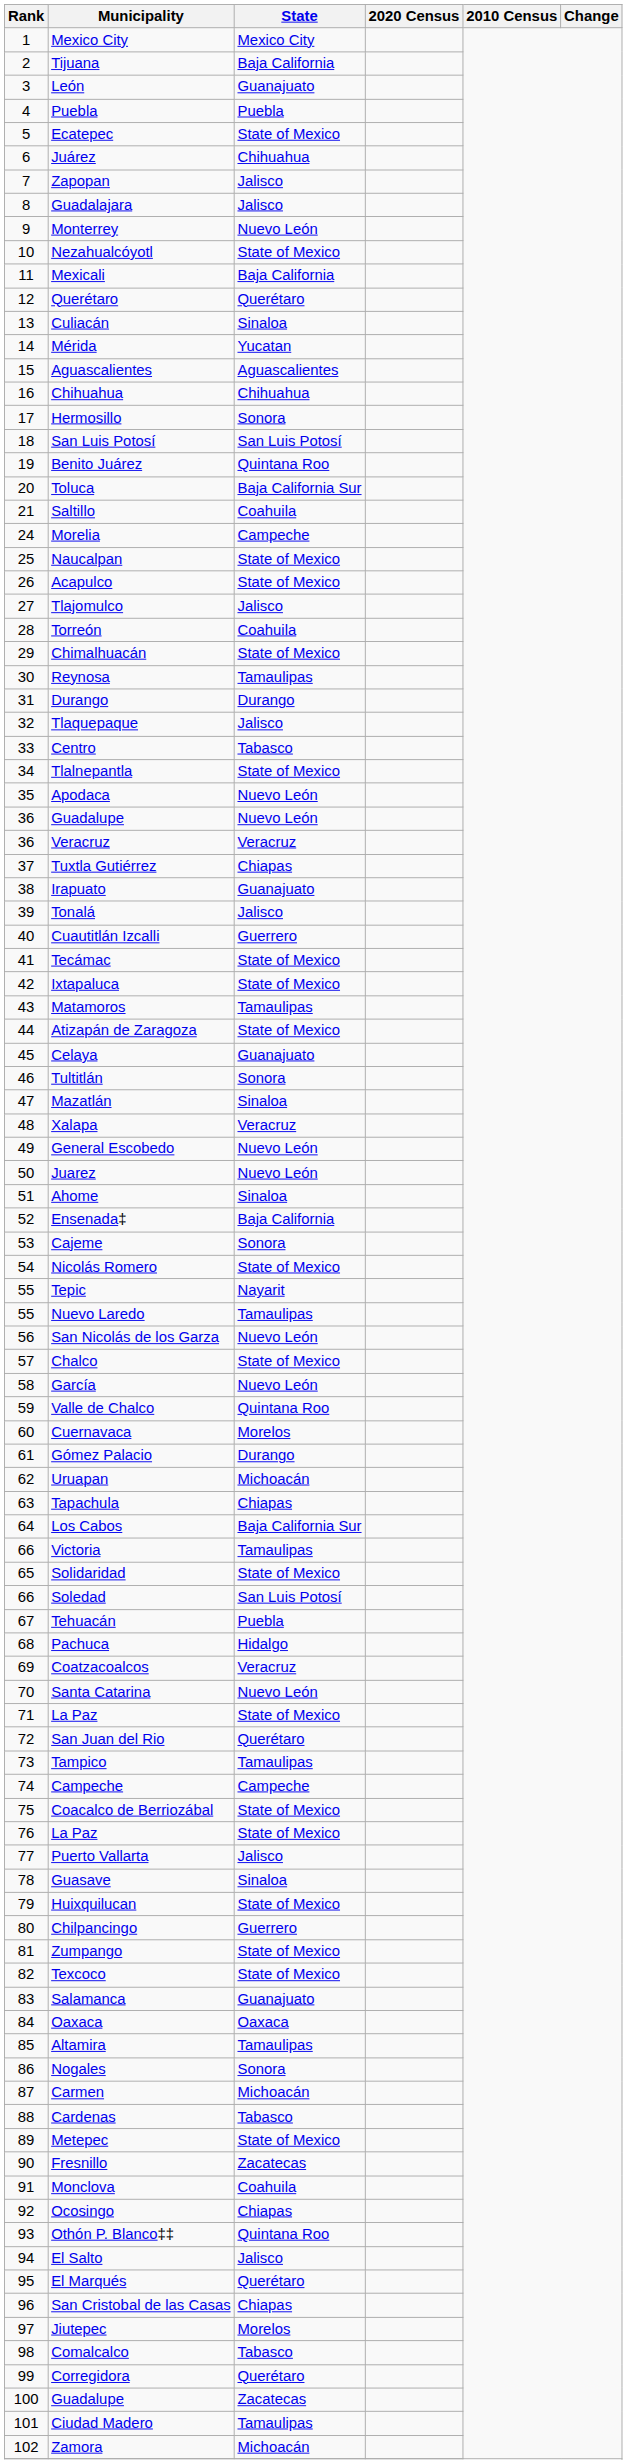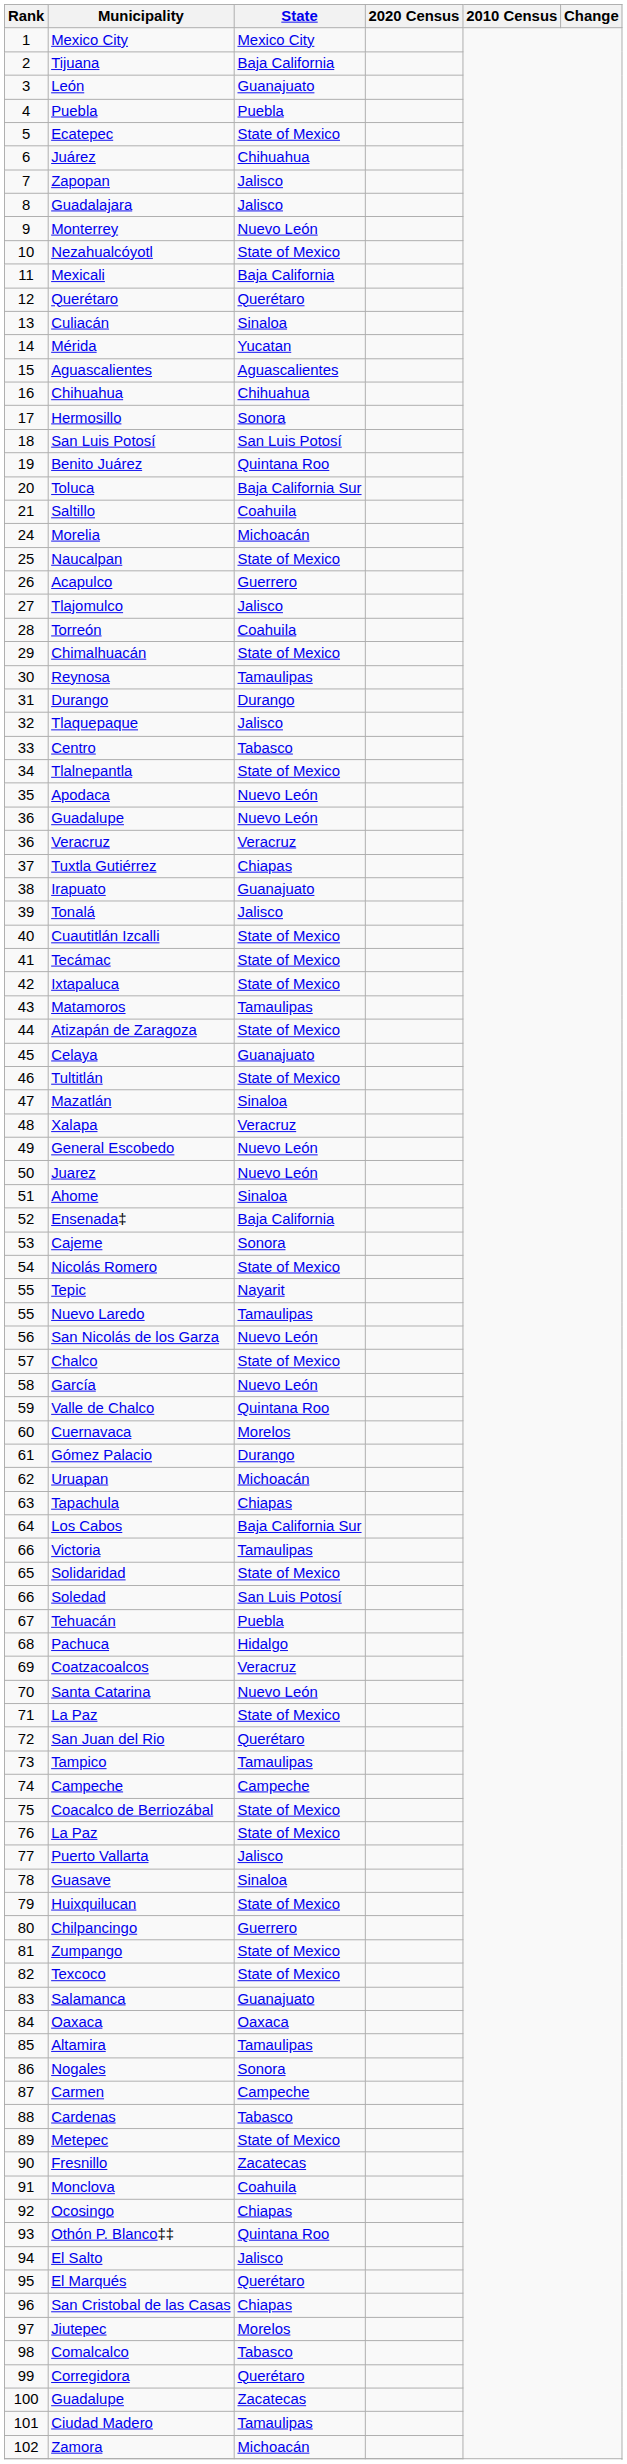Morelia | State: Campeche -> Michoacán
Acapulco | State: State of Mexico -> Guerrero
Cuautitlán Izcalli | State: Guerrero -> State of Mexico
Tultitlán | State: Sonora -> State of Mexico
Carmen | State: Michoacán -> Campeche
